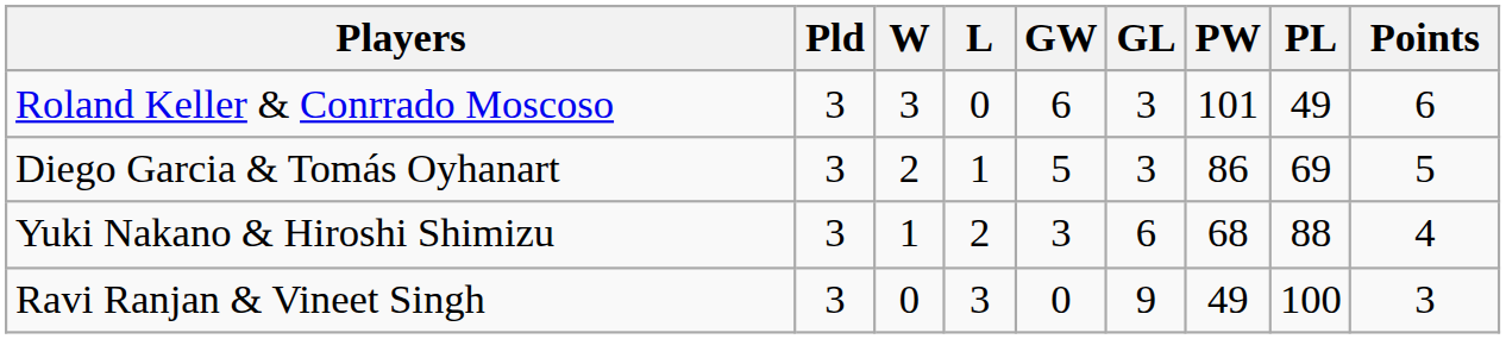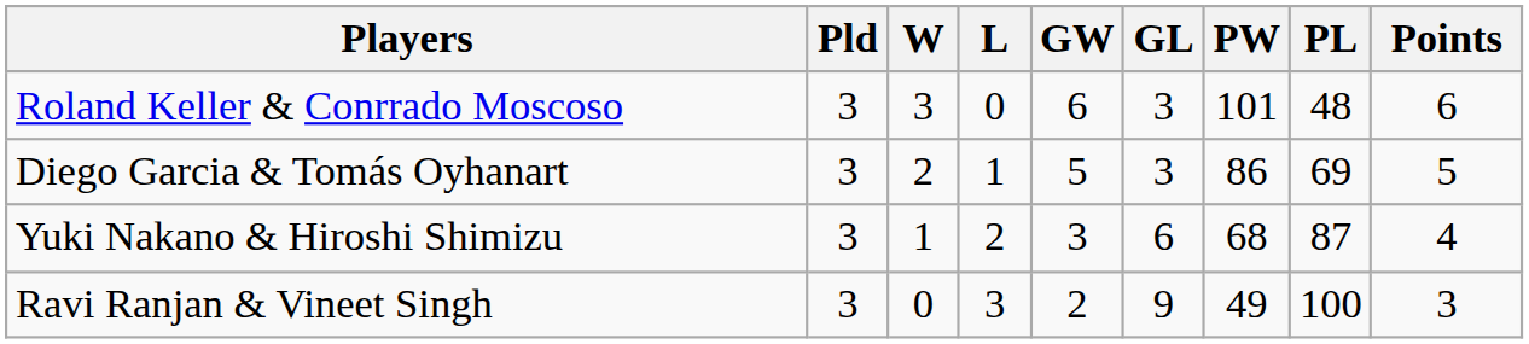Roland Keller & Conrrado Moscoso | PL: 49 -> 48
Yuki Nakano & Hiroshi Shimizu | PL: 88 -> 87
Ravi Ranjan & Vineet Singh | GW: 0 -> 2
